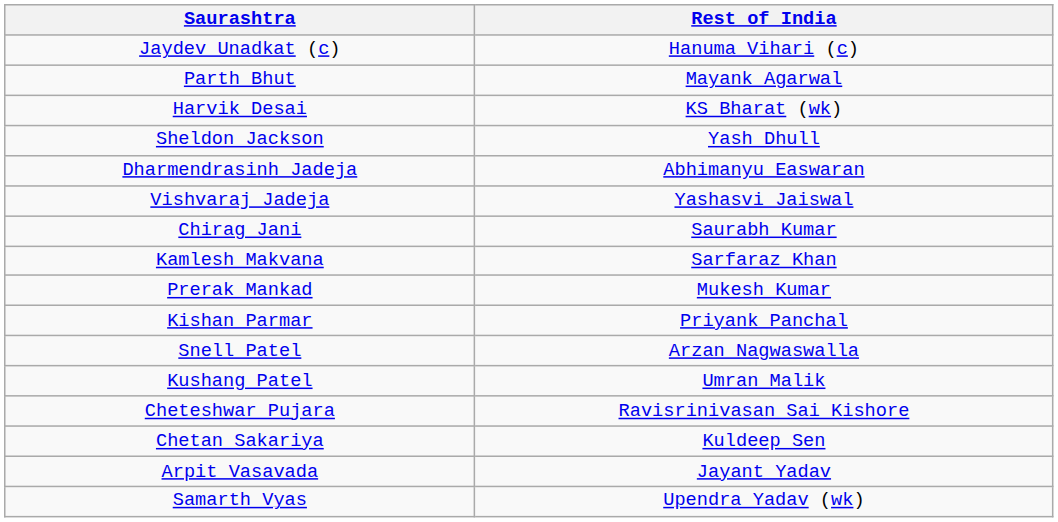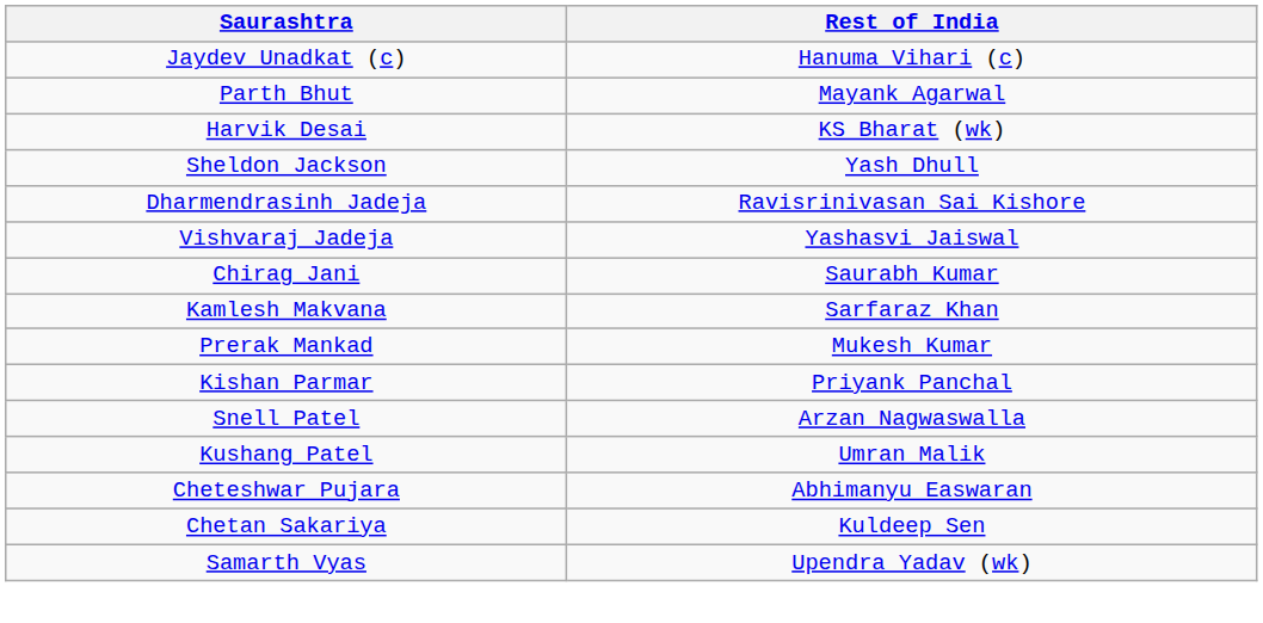Dharmendrasinh Jadeja | Rest of India: Abhimanyu Easwaran -> Ravisrinivasan Sai Kishore
Cheteshwar Pujara | Rest of India: Ravisrinivasan Sai Kishore -> Abhimanyu Easwaran
- row: Arpit Vasavada | Jayant Yadav
